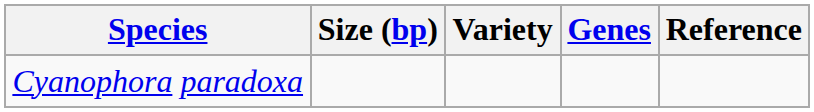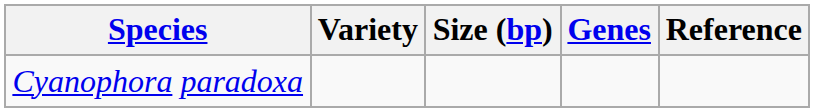columns swapped: Variety <-> Size (bp)
